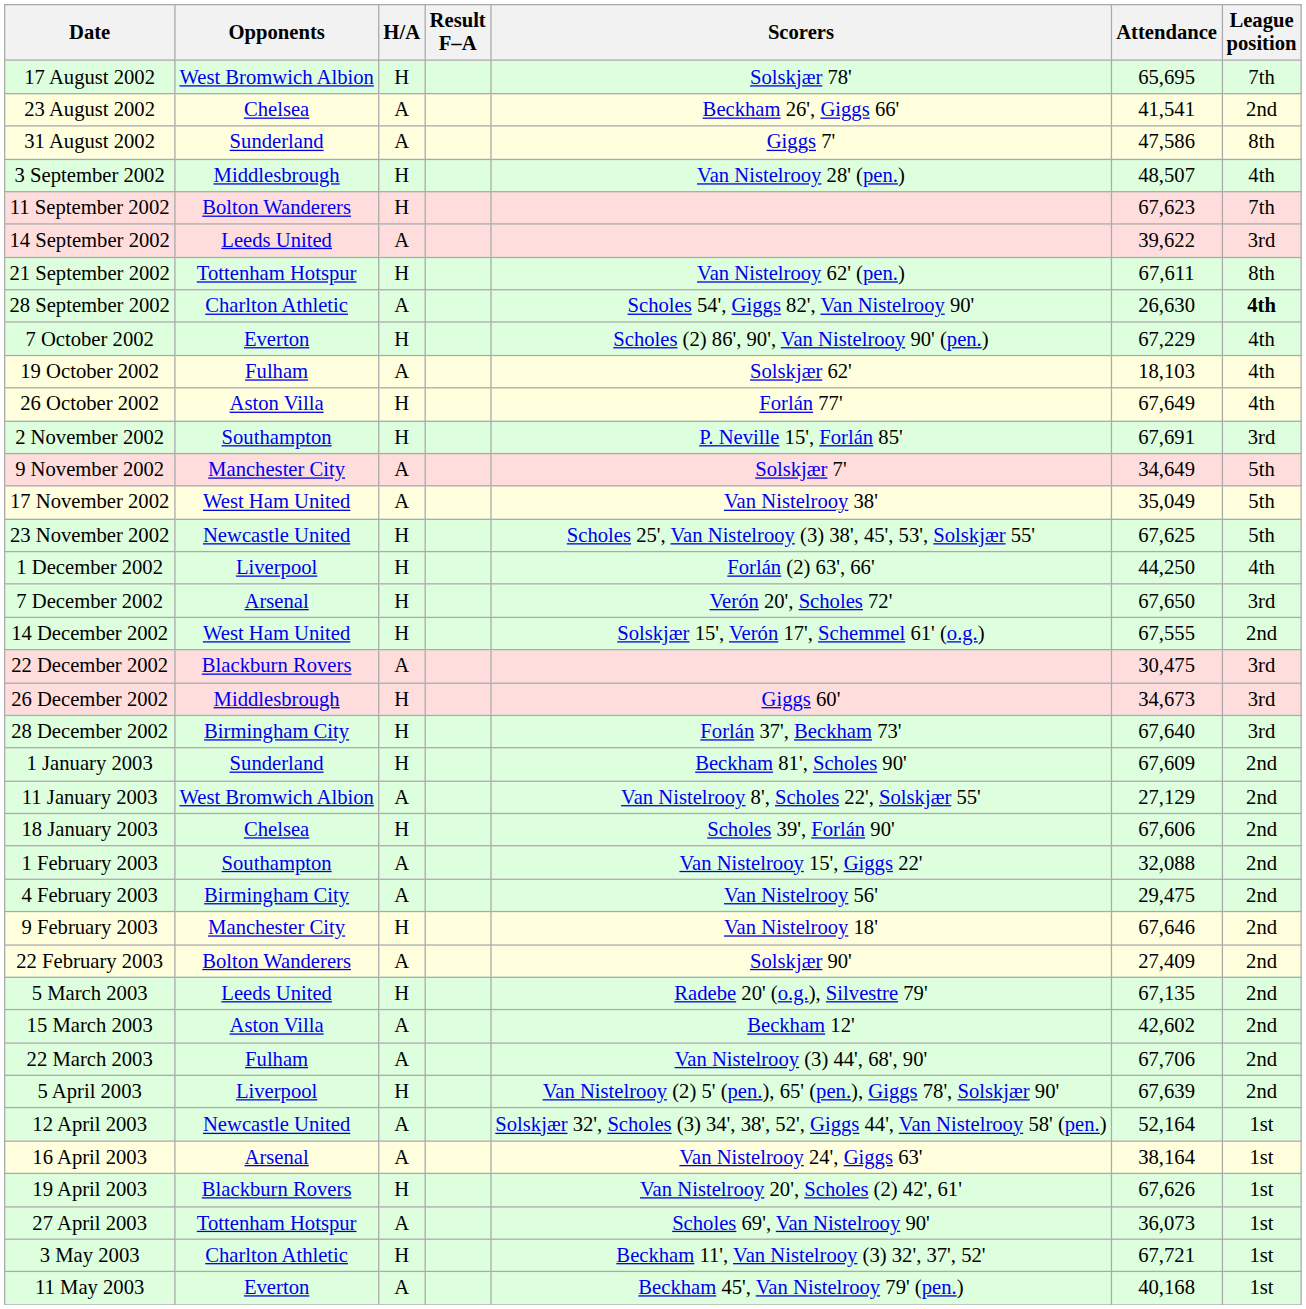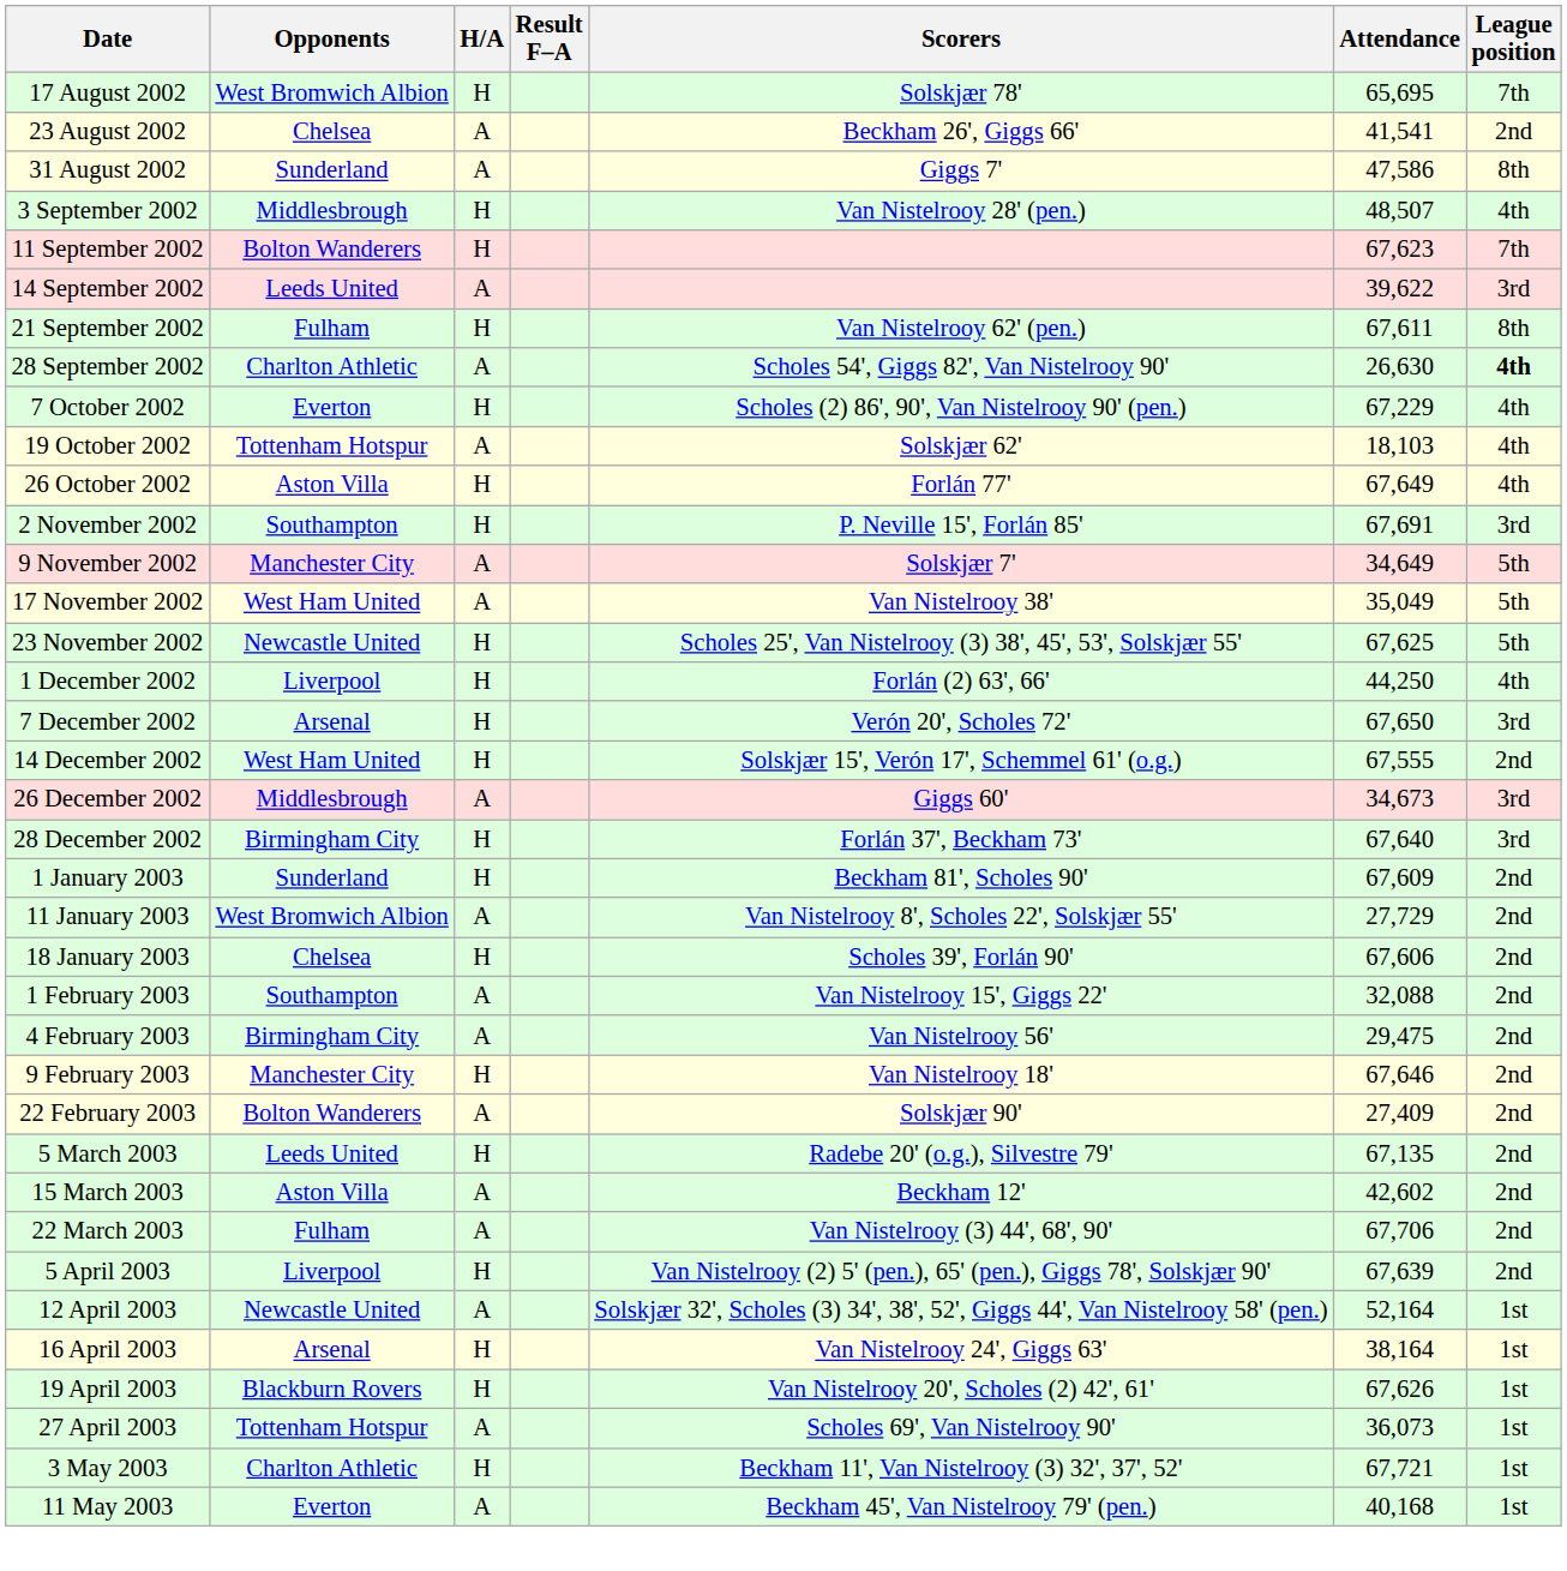21 September 2002 | Opponents: Tottenham Hotspur -> Fulham
19 October 2002 | Opponents: Fulham -> Tottenham Hotspur
- row: 22 December 2002 | Blackburn Rovers | A | 30,475 | 3rd
26 December 2002 | H/A: H -> A
11 January 2003 | Attendance: 27,129 -> 27,729
16 April 2003 | H/A: A -> H
